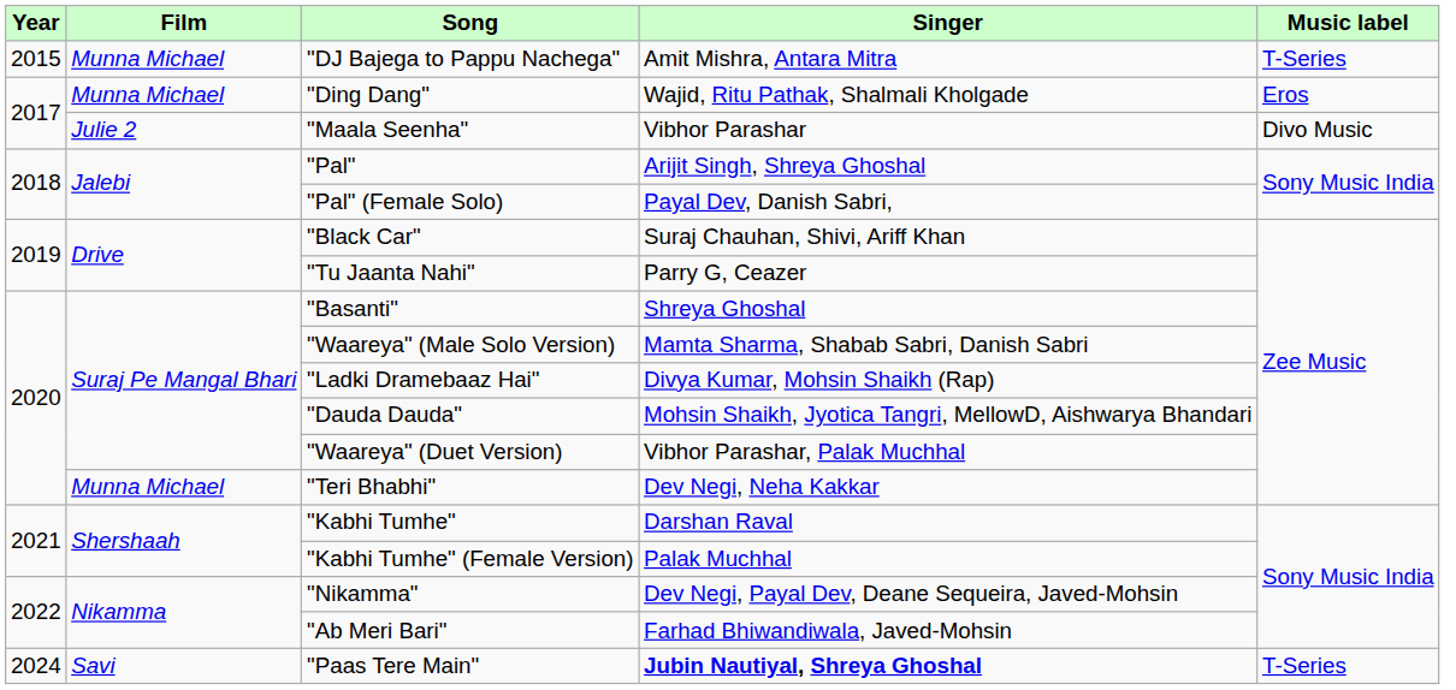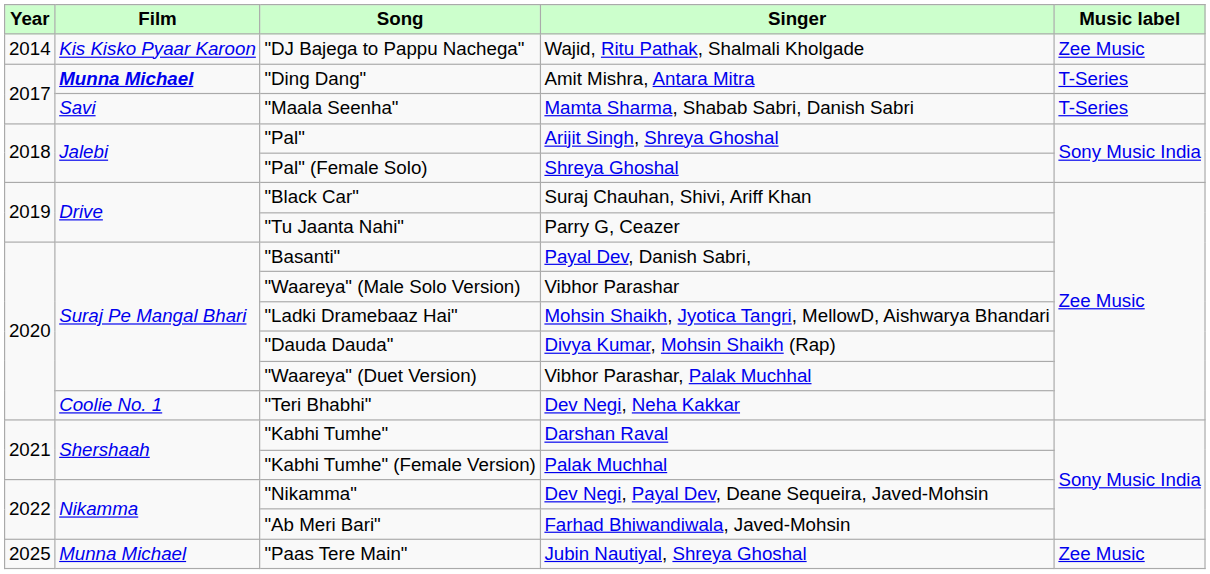"DJ Bajega to Pappu Nachega" | Year: 2015 -> 2014
"DJ Bajega to Pappu Nachega" | Film: Munna Michael -> Kis Kisko Pyaar Karoon
"DJ Bajega to Pappu Nachega" | Singer: Amit Mishra, Antara Mitra -> Wajid, Ritu Pathak, Shalmali Kholgade
"DJ Bajega to Pappu Nachega" | Music label: T-Series -> Zee Music
"Ding Dang" | Film: normal -> bold
"Ding Dang" | Singer: Wajid, Ritu Pathak, Shalmali Kholgade -> Amit Mishra, Antara Mitra
"Ding Dang" | Music label: Eros -> T-Series
"Maala Seenha" | Film: Julie 2 -> Savi
"Maala Seenha" | Singer: Vibhor Parashar -> Mamta Sharma, Shabab Sabri, Danish Sabri
"Maala Seenha" | Music label: Divo Music -> T-Series
"Pal" (Female Solo) | Singer: Payal Dev, Danish Sabri, -> Shreya Ghoshal
"Basanti" | Singer: Shreya Ghoshal -> Payal Dev, Danish Sabri,
"Waareya" (Male Solo Version) | Singer: Mamta Sharma, Shabab Sabri, Danish Sabri -> Vibhor Parashar
"Ladki Dramebaaz Hai" | Singer: Divya Kumar, Mohsin Shaikh (Rap) -> Mohsin Shaikh, Jyotica Tangri, MellowD, Aishwarya Bhandari
"Dauda Dauda" | Singer: Mohsin Shaikh, Jyotica Tangri, MellowD, Aishwarya Bhandari -> Divya Kumar, Mohsin Shaikh (Rap)
"Teri Bhabhi" | Film: Munna Michael -> Coolie No. 1
"Paas Tere Main" | Year: 2024 -> 2025
"Paas Tere Main" | Film: Savi -> Munna Michael
"Paas Tere Main" | Singer: bold -> normal
"Paas Tere Main" | Music label: T-Series -> Zee Music
